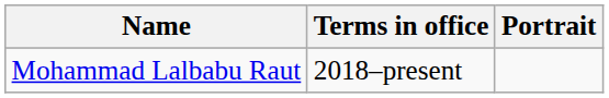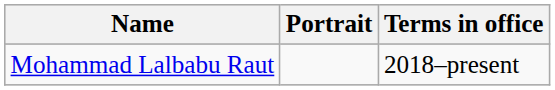columns swapped: Portrait <-> Terms in office
